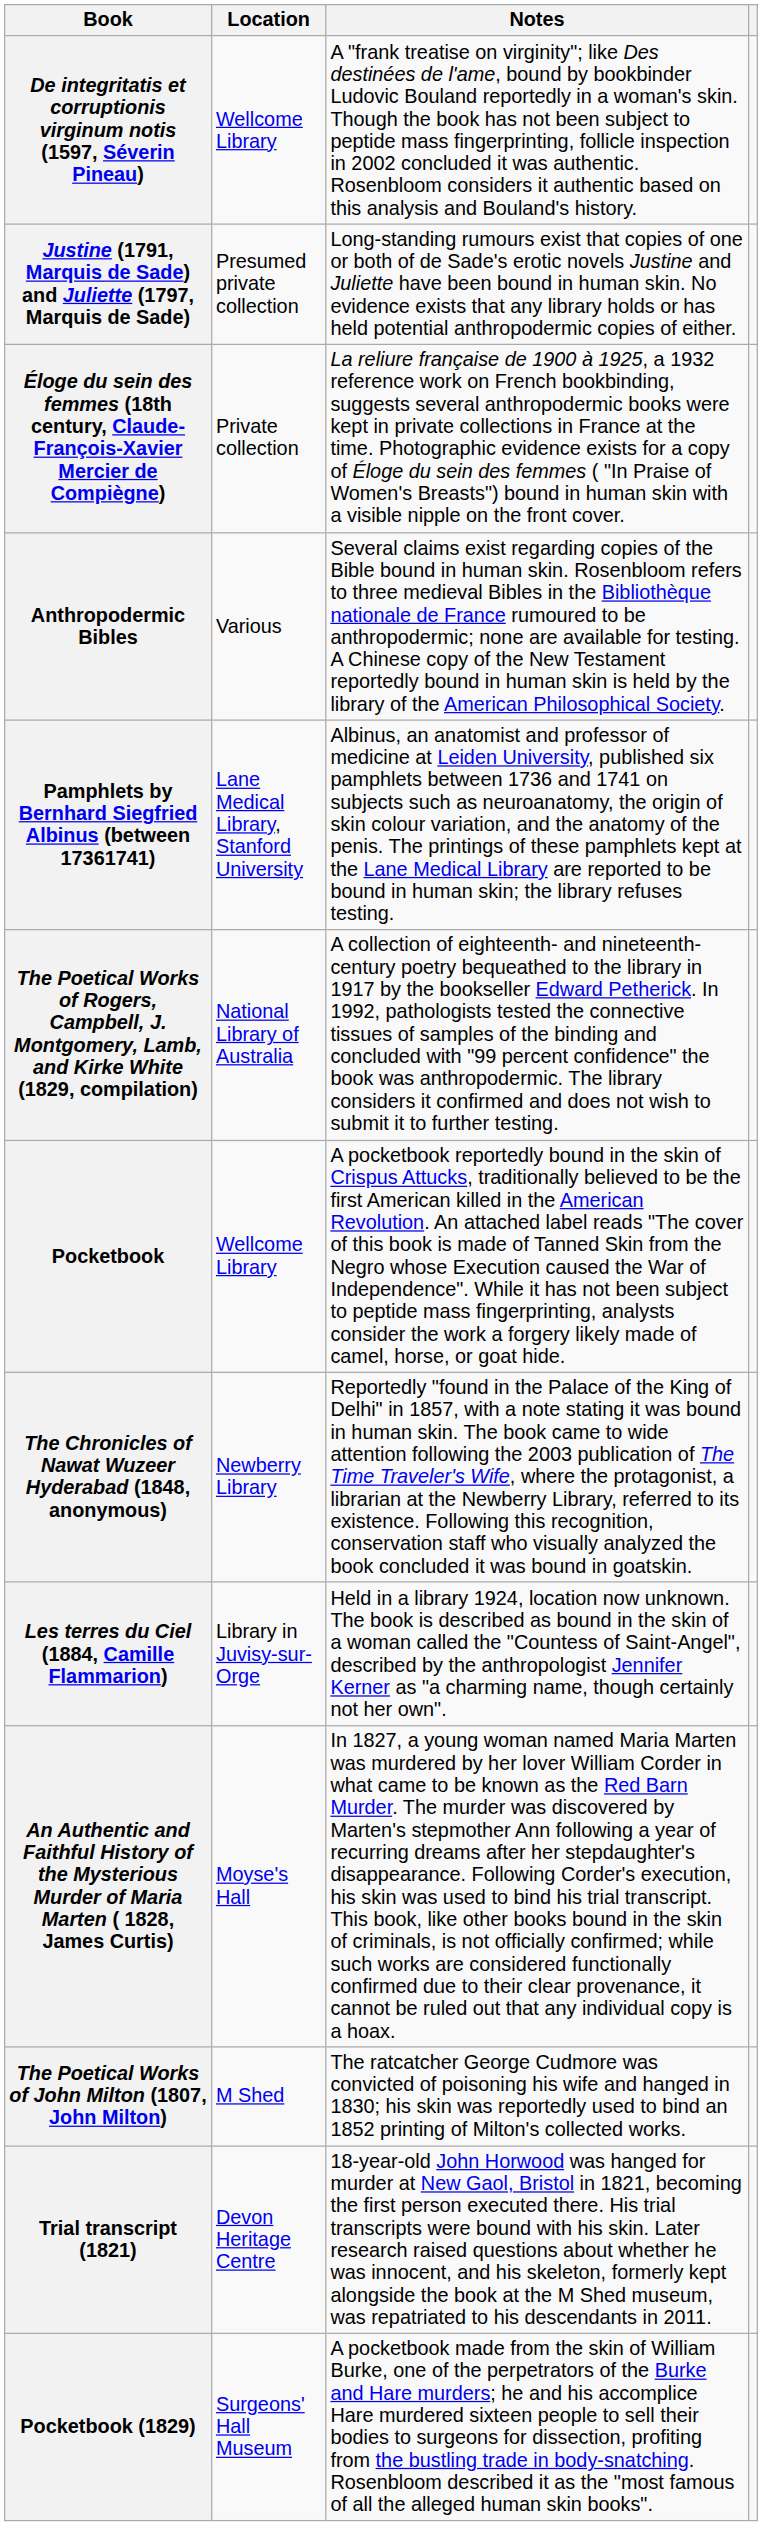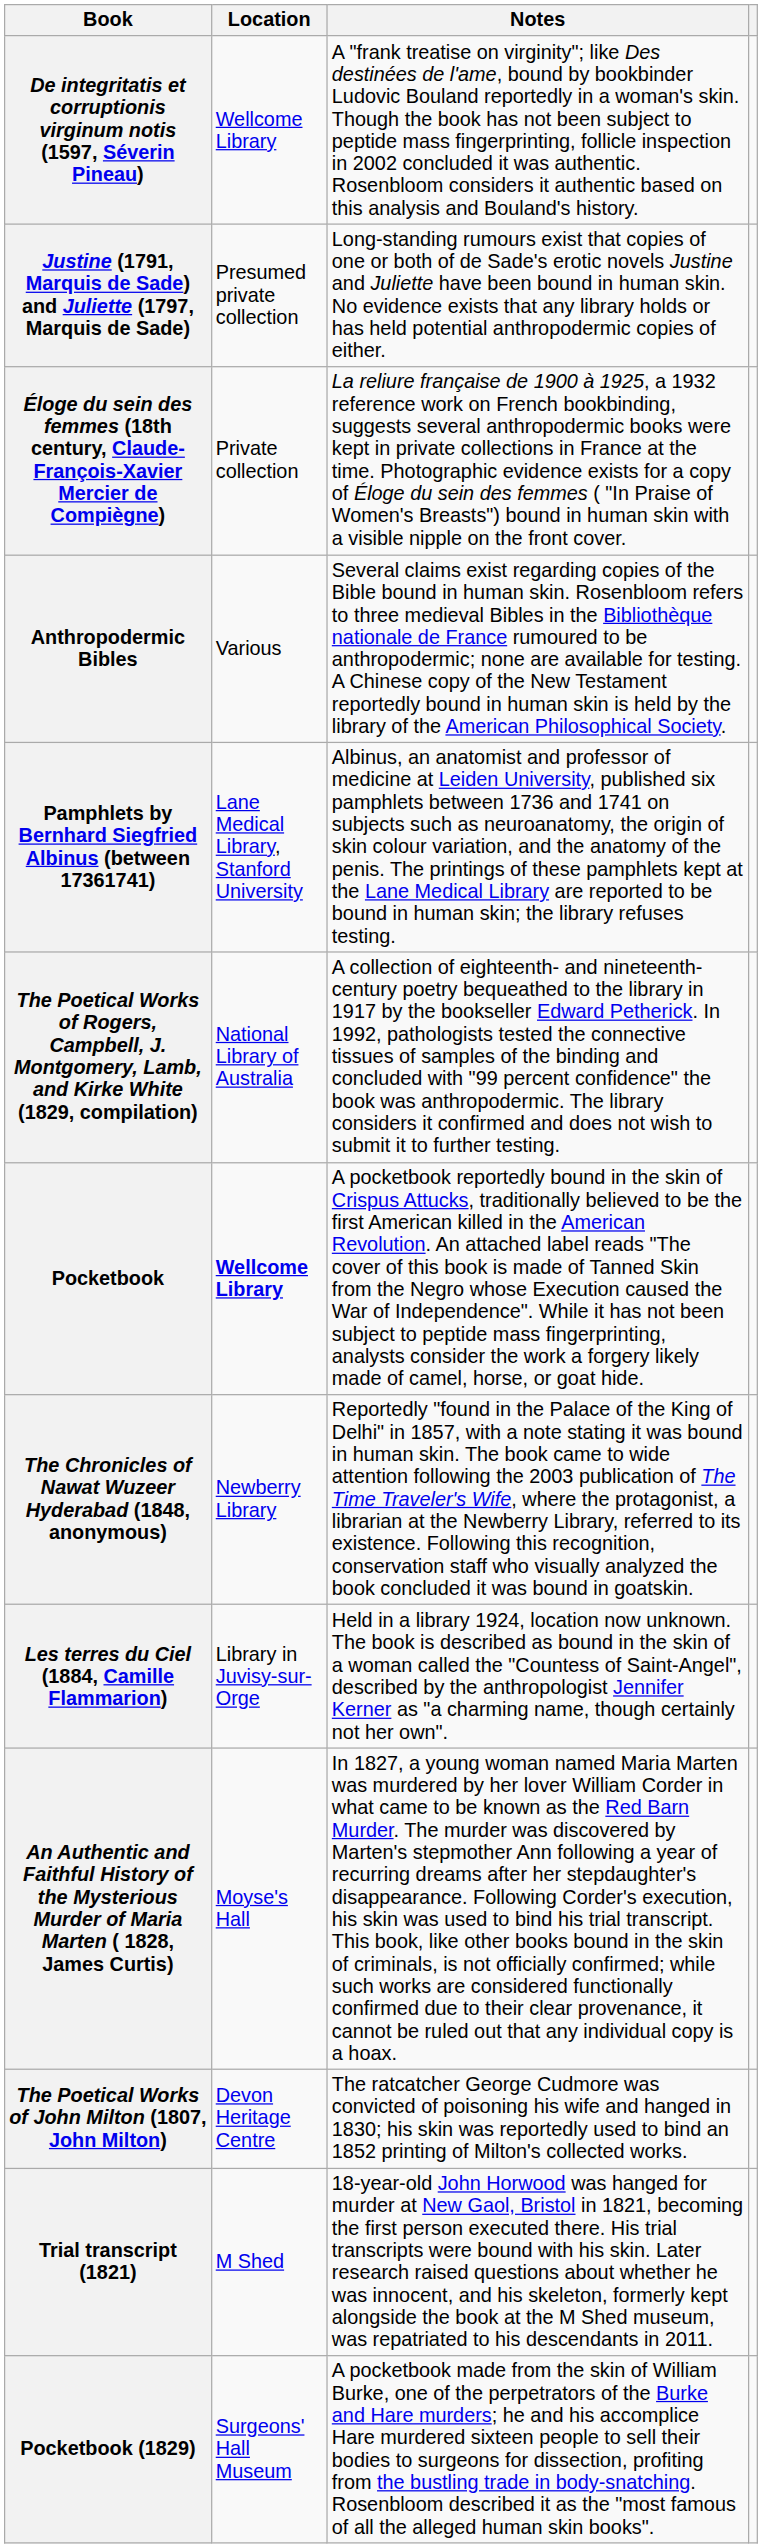Pocketbook | Location: normal -> bold
The Poetical Works of John Milton (1807, John Milton) | Location: M Shed -> Devon Heritage Centre
Trial transcript (1821) | Location: Devon Heritage Centre -> M Shed
